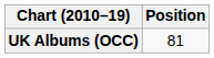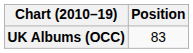UK Albums (OCC) | Position: 81 -> 83
